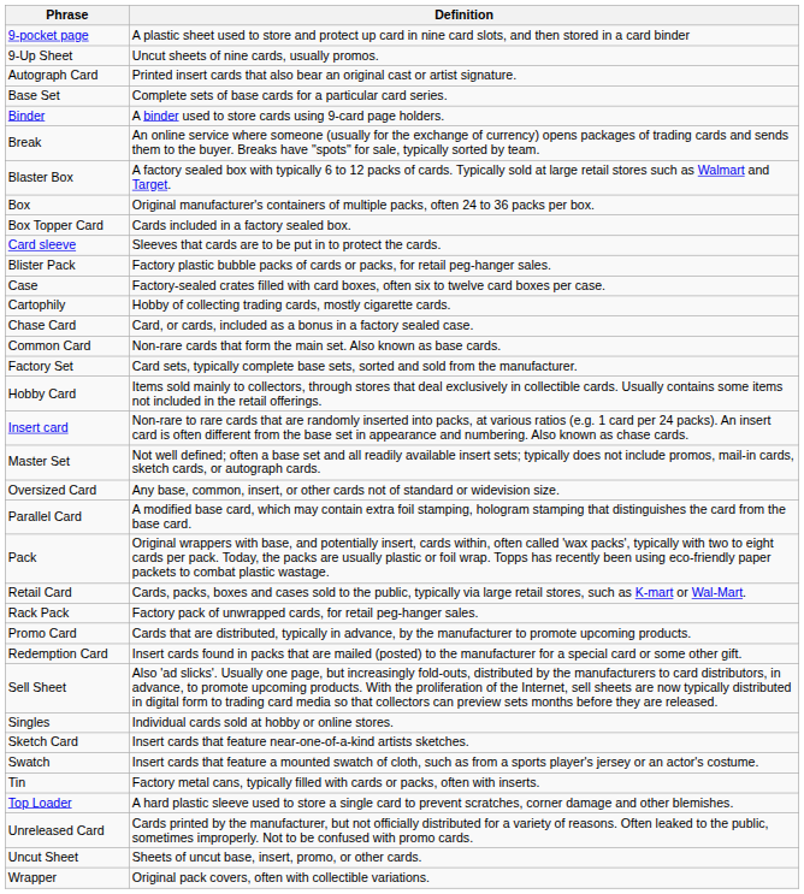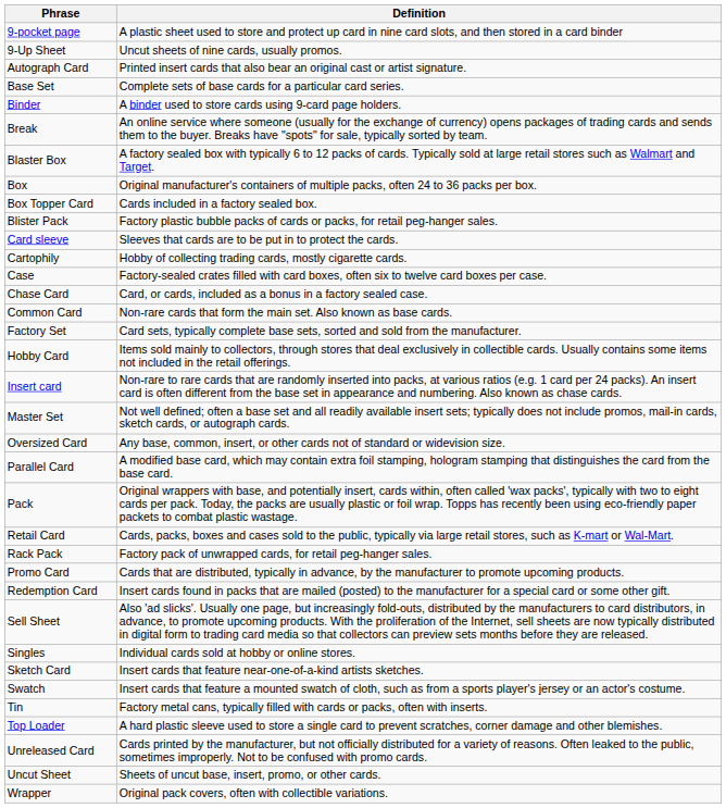rows swapped: Blister Pack <-> Card sleeve
rows swapped: Cartophily <-> Case
